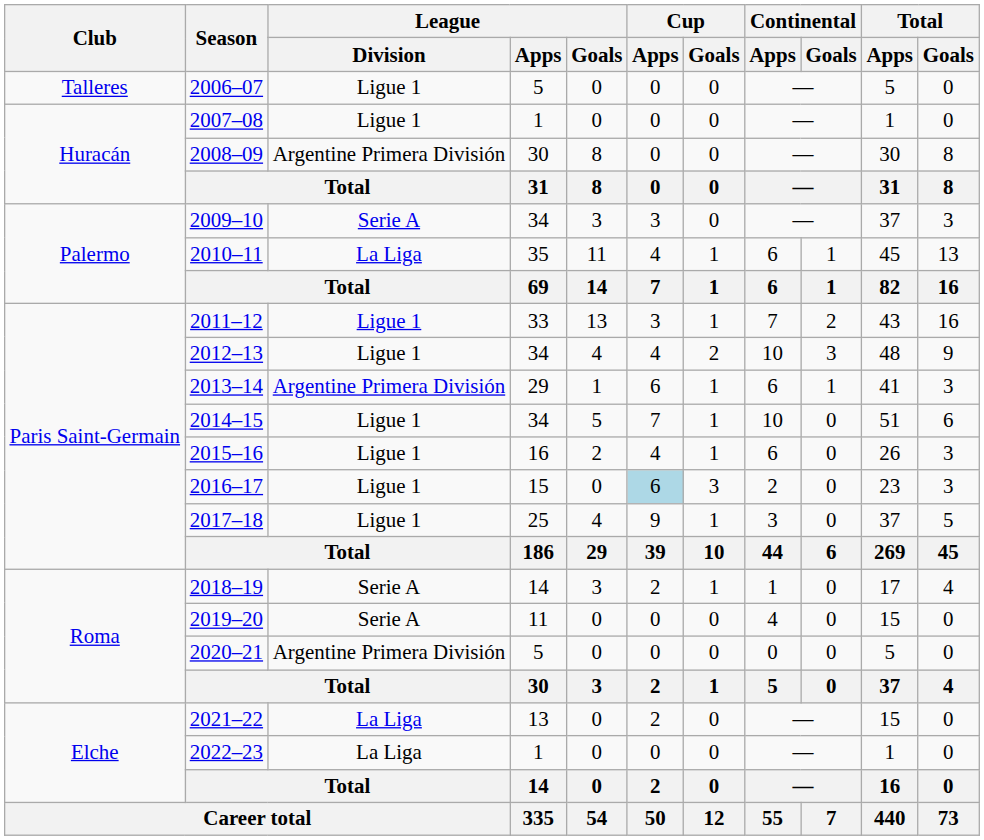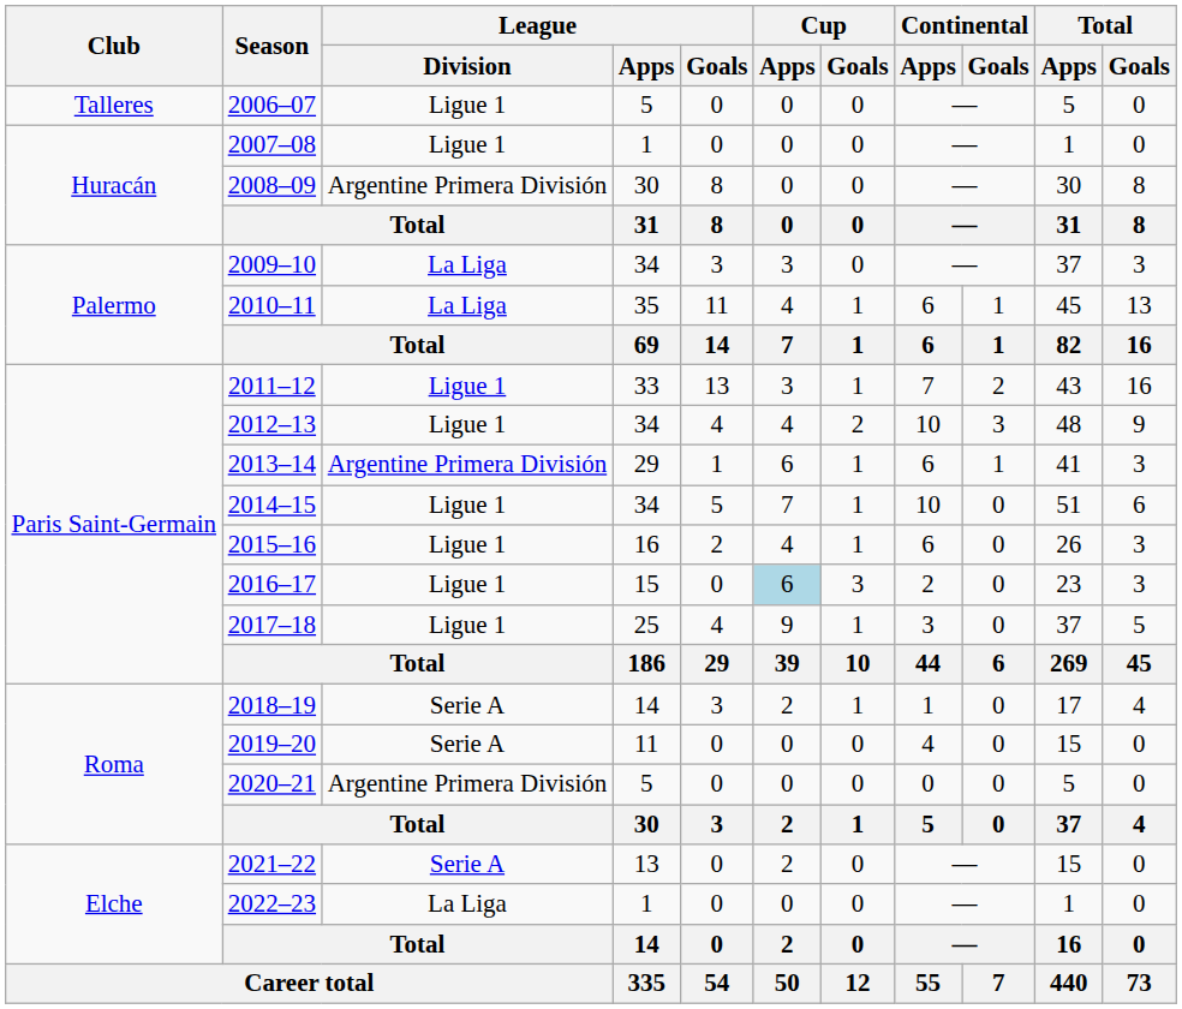2009–10 | League / Division: Serie A -> La Liga
2021–22 | League / Division: La Liga -> Serie A
